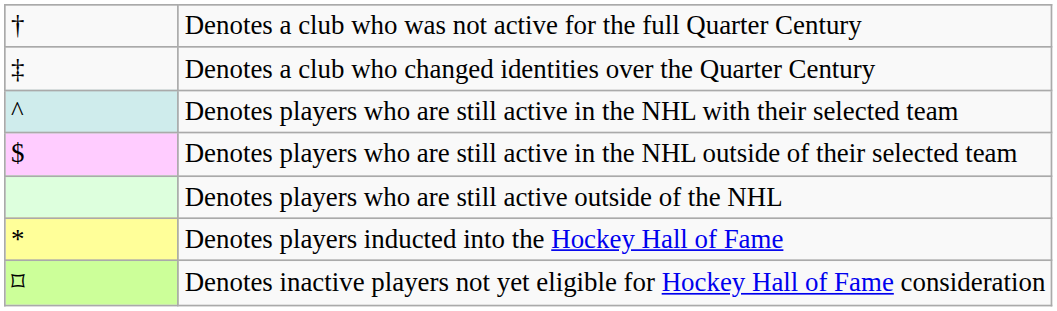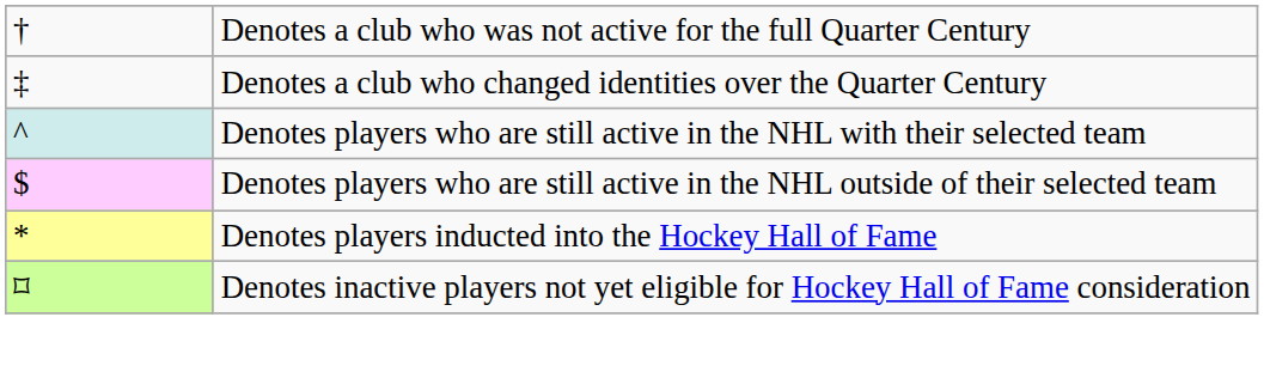- row: Denotes players who are still active outside of the NHL
